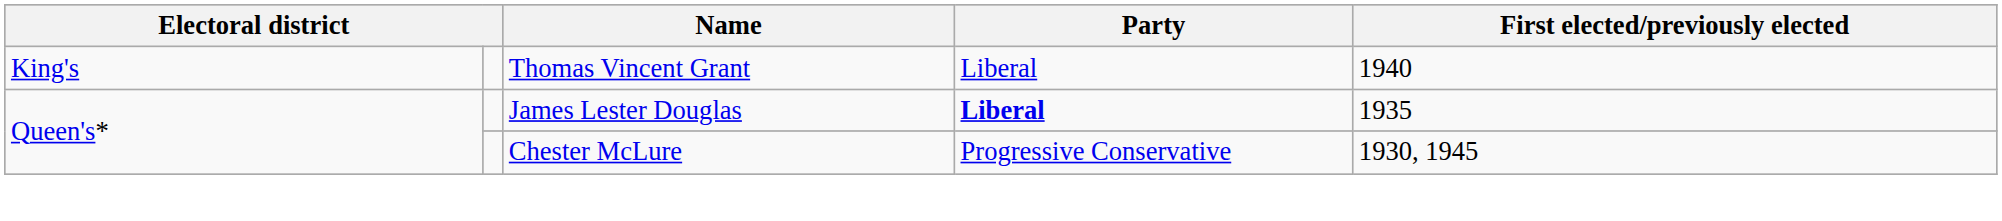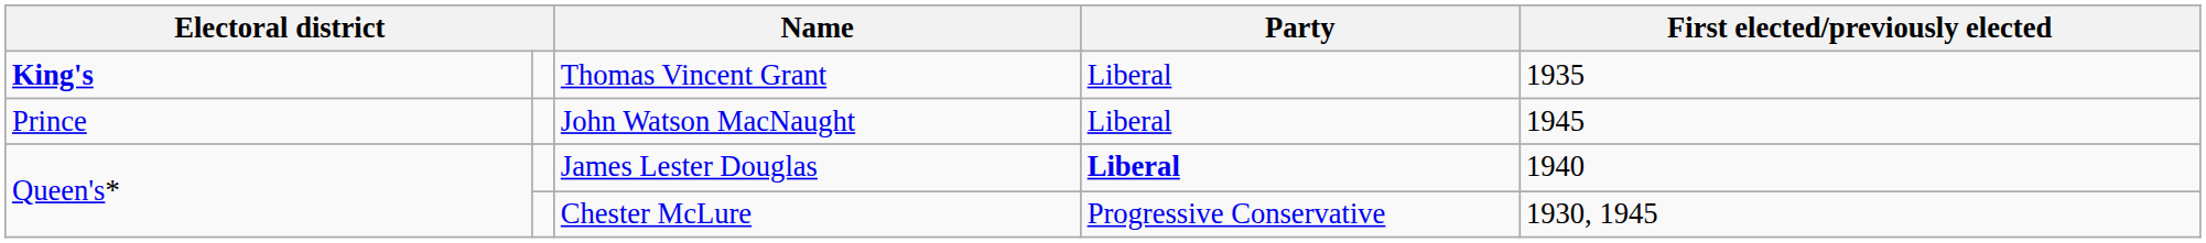Thomas Vincent Grant | column 1: normal -> bold
Thomas Vincent Grant | First elected/previously elected: 1940 -> 1935
+ row: Prince | John Watson MacNaught | Liberal | 1945
James Lester Douglas | First elected/previously elected: 1935 -> 1940
